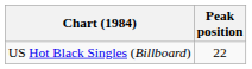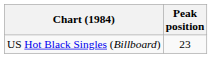US Hot Black Singles (Billboard) | Peak position: 22 -> 23
